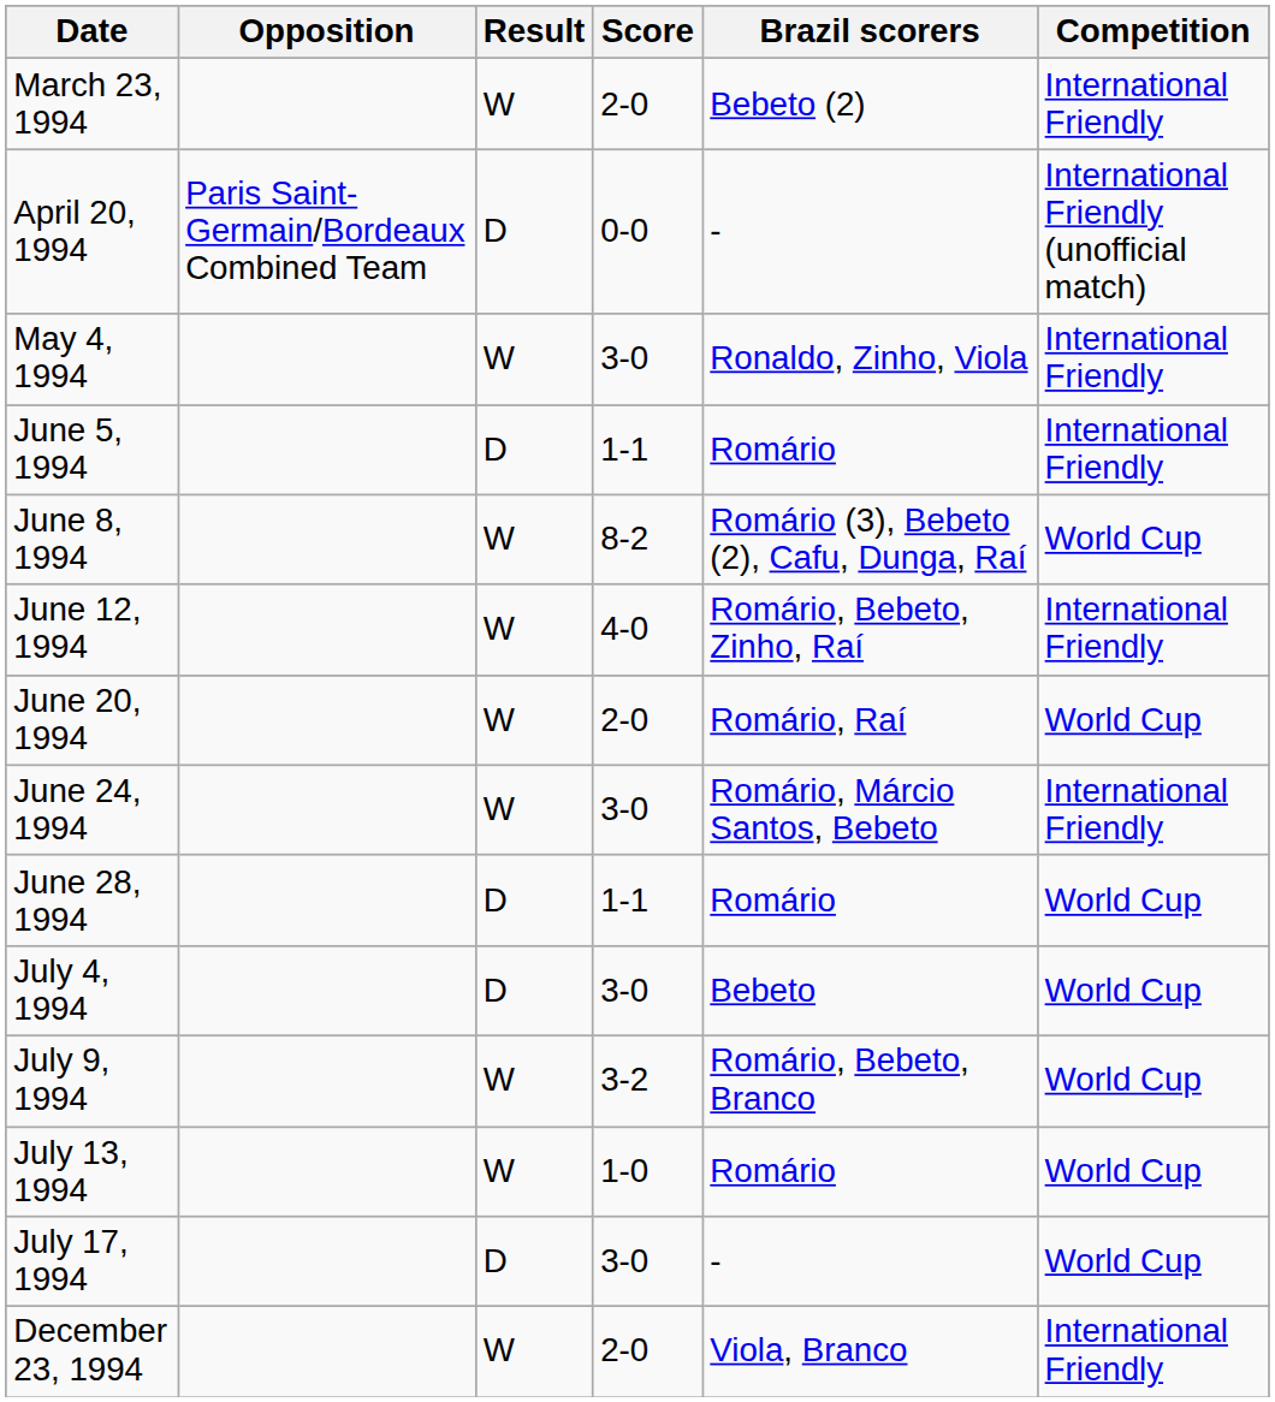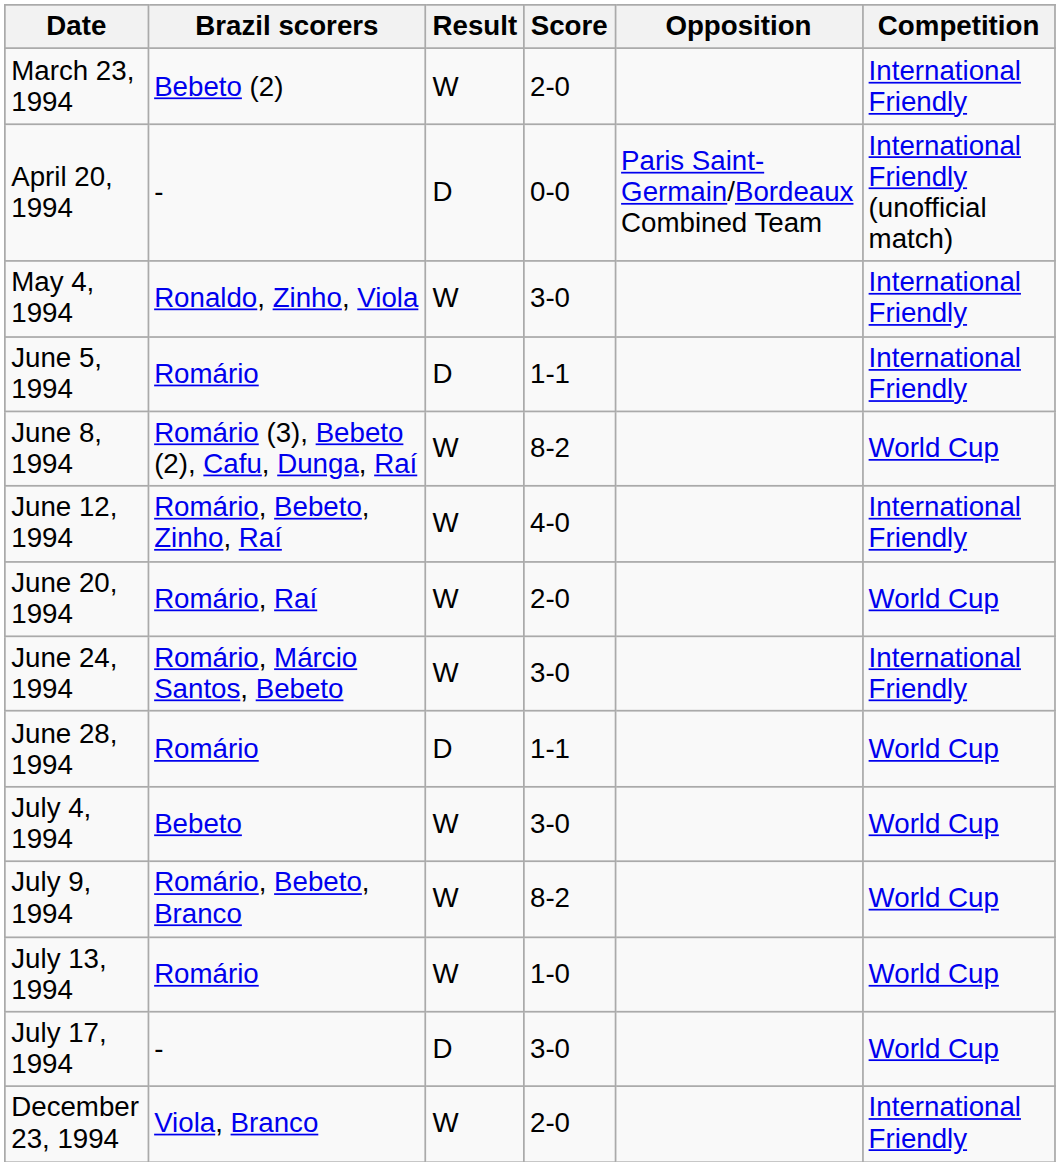columns swapped: Opposition <-> Brazil scorers
July 4, 1994 | Result: D -> W
July 9, 1994 | Score: 3-2 -> 8-2
